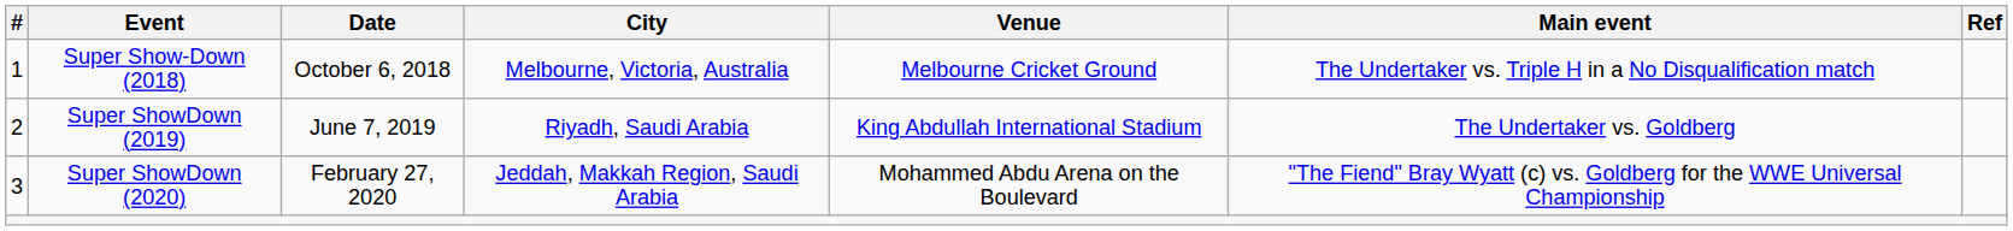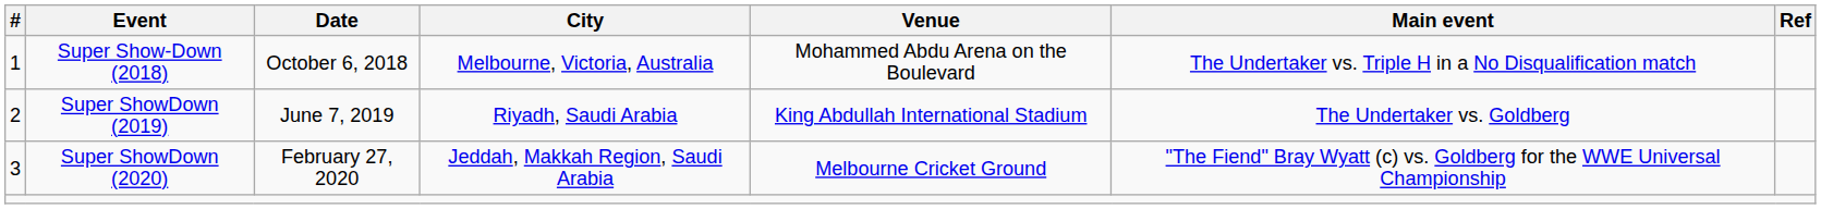Super Show-Down (2018) | Venue: Melbourne Cricket Ground -> Mohammed Abdu Arena on the Boulevard
Super ShowDown (2020) | Venue: Mohammed Abdu Arena on the Boulevard -> Melbourne Cricket Ground
